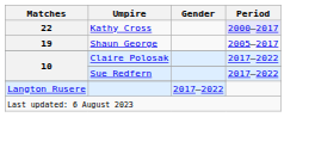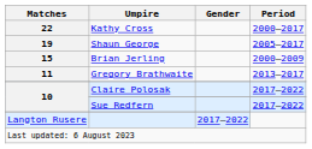Kathy Cross | Period: lavender background -> no background
+ row: 15 | Brian Jerling | 2000–2009
+ row: 11 | Gregory Brathwaite | 2013–2017
